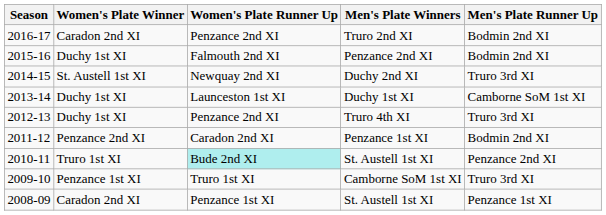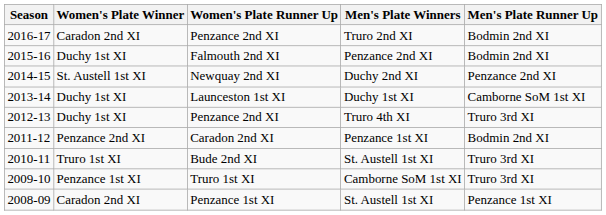2014-15 | Men's Plate Runner Up: Truro 3rd XI -> Penzance 2nd XI
2010-11 | Women's Plate Runner Up: paleturquoise background -> no background
2010-11 | Men's Plate Runner Up: Penzance 2nd XI -> Truro 3rd XI
